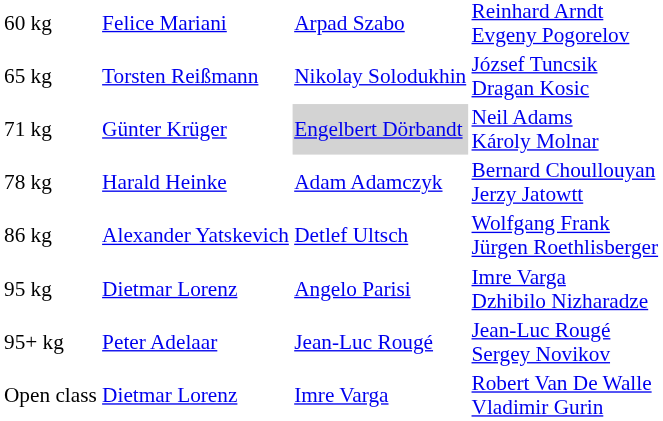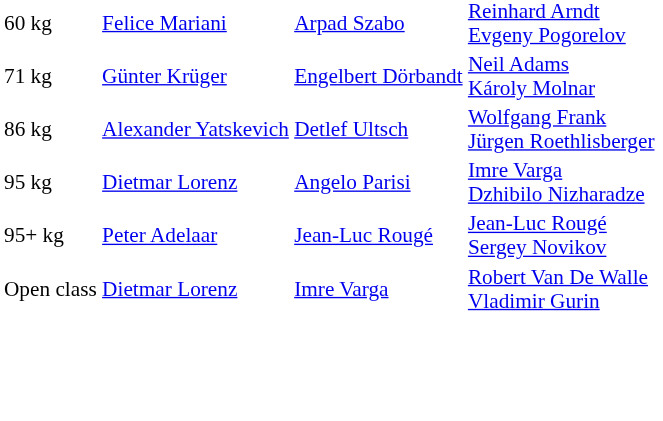- row: 65 kg | Torsten Reißmann | Nikolay Solodukhin | József Tuncsik Dragan Kosic
71 kg | column 3: lightgrey background -> no background
- row: 78 kg | Harald Heinke | Adam Adamczyk | Bernard Choullouyan Jerzy Jatowtt
